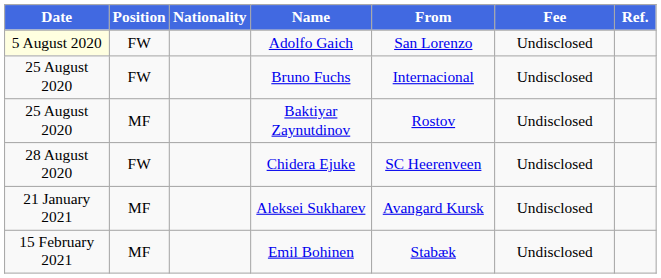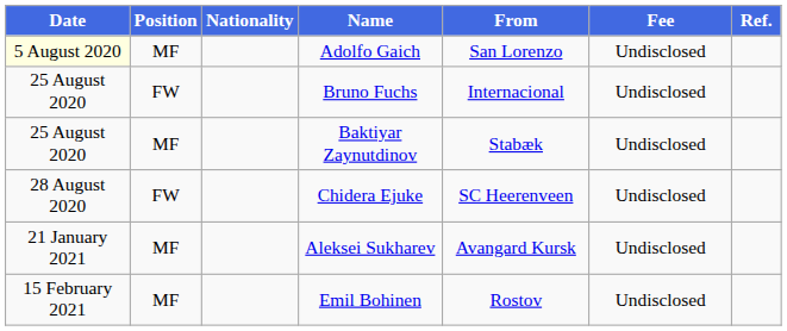Adolfo Gaich | Position: FW -> MF
Baktiyar Zaynutdinov | From: Rostov -> Stabæk
Emil Bohinen | From: Stabæk -> Rostov
